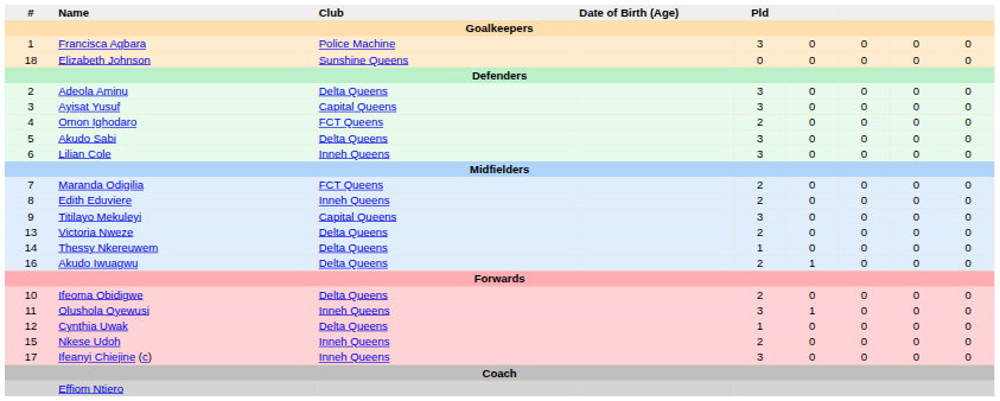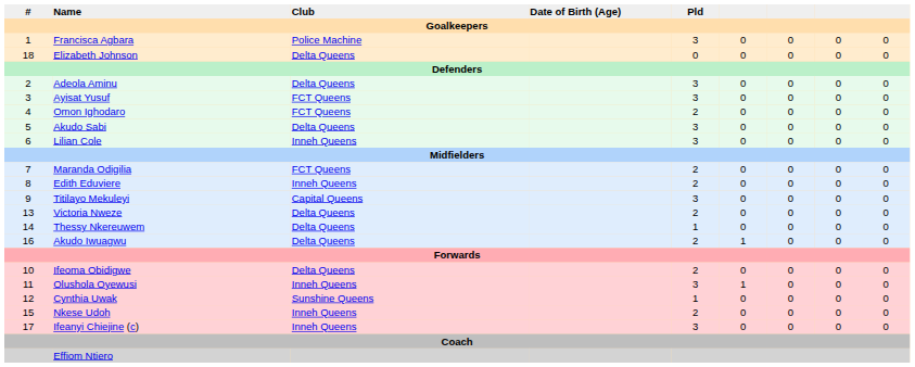Elizabeth Johnson | Club: Sunshine Queens -> Delta Queens
Ayisat Yusuf | Club: Capital Queens -> FCT Queens
Cynthia Uwak | Club: Delta Queens -> Sunshine Queens
